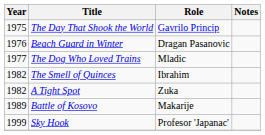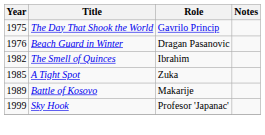- row: 1977 | The Dog Who Loved Trains | Mladic
A Tight Spot | Year: 1982 -> 1985
